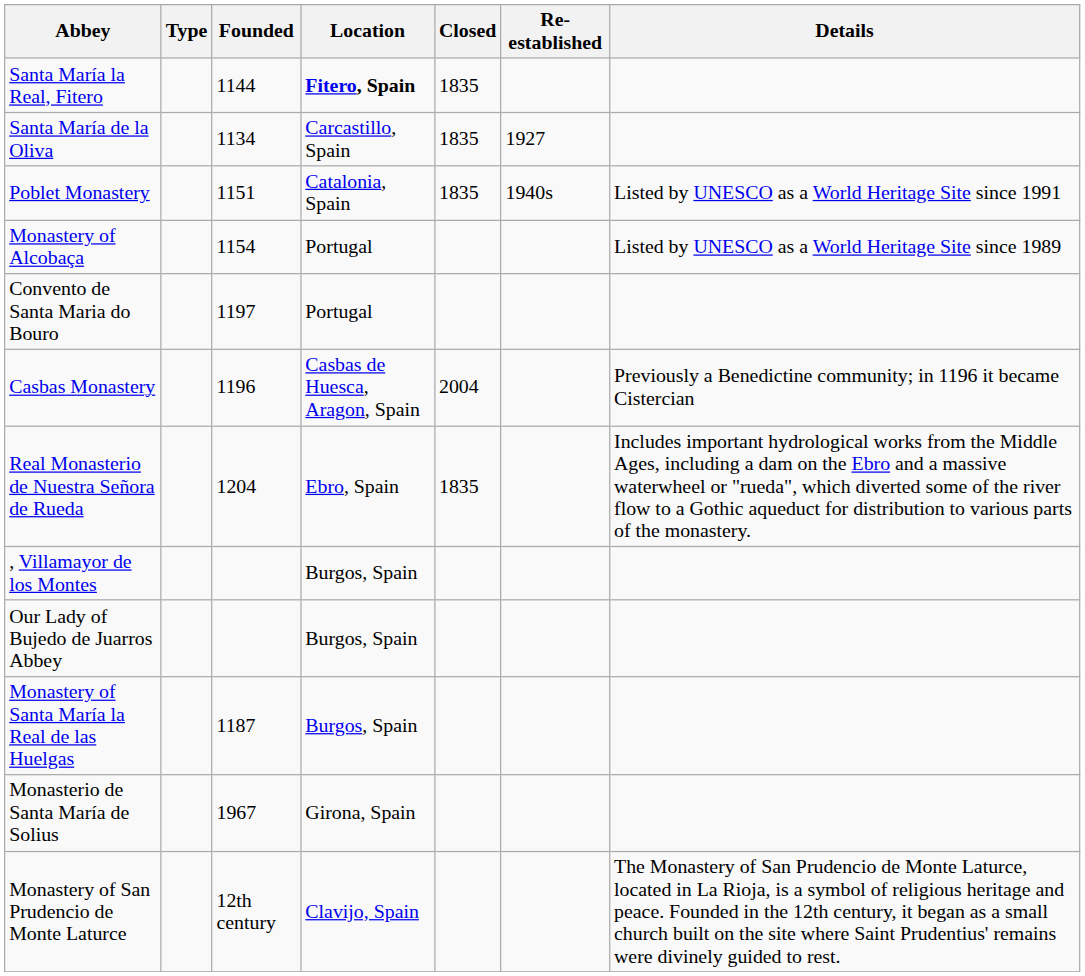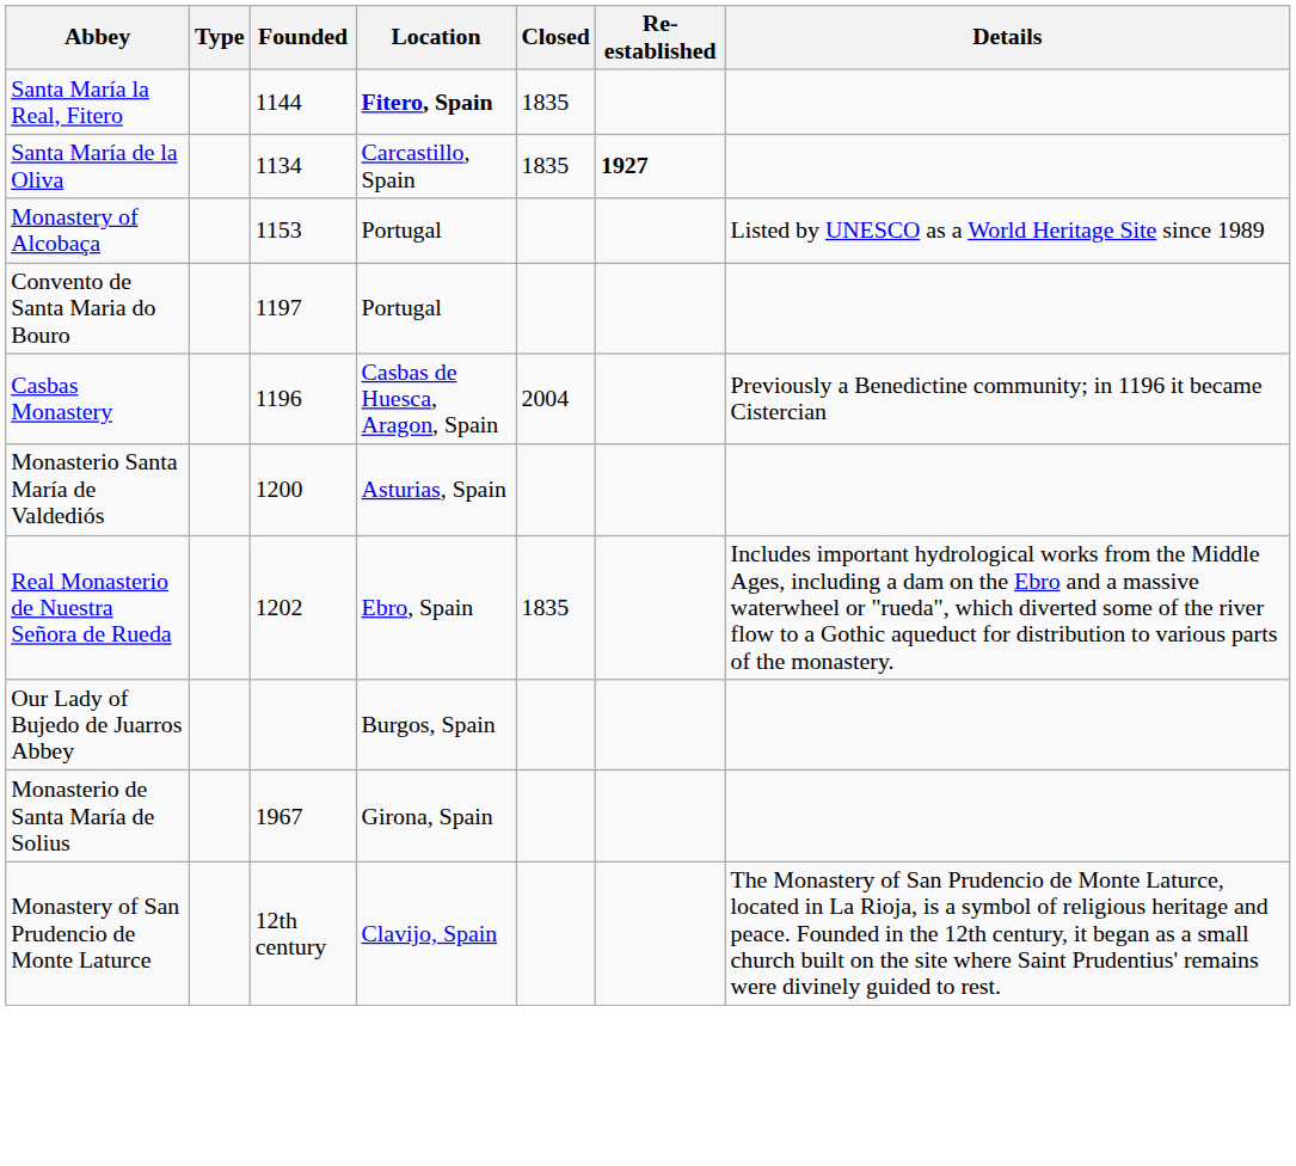Santa María de la Oliva | Re-established: normal -> bold
- row: Poblet Monastery | 1151 | Catalonia, Spain | 1835 | 1940s | Listed by UNESCO as a World Heritage Site since 1991
Monastery of Alcobaça | Founded: 1154 -> 1153
+ row: Monasterio Santa María de Valdediós | 1200 | Asturias, Spain
Real Monasterio de Nuestra Señora de Rueda | Founded: 1204 -> 1202
- row: , Villamayor de los Montes | Burgos, Spain
- row: Monastery of Santa María la Real de las Huelgas | 1187 | Burgos, Spain
